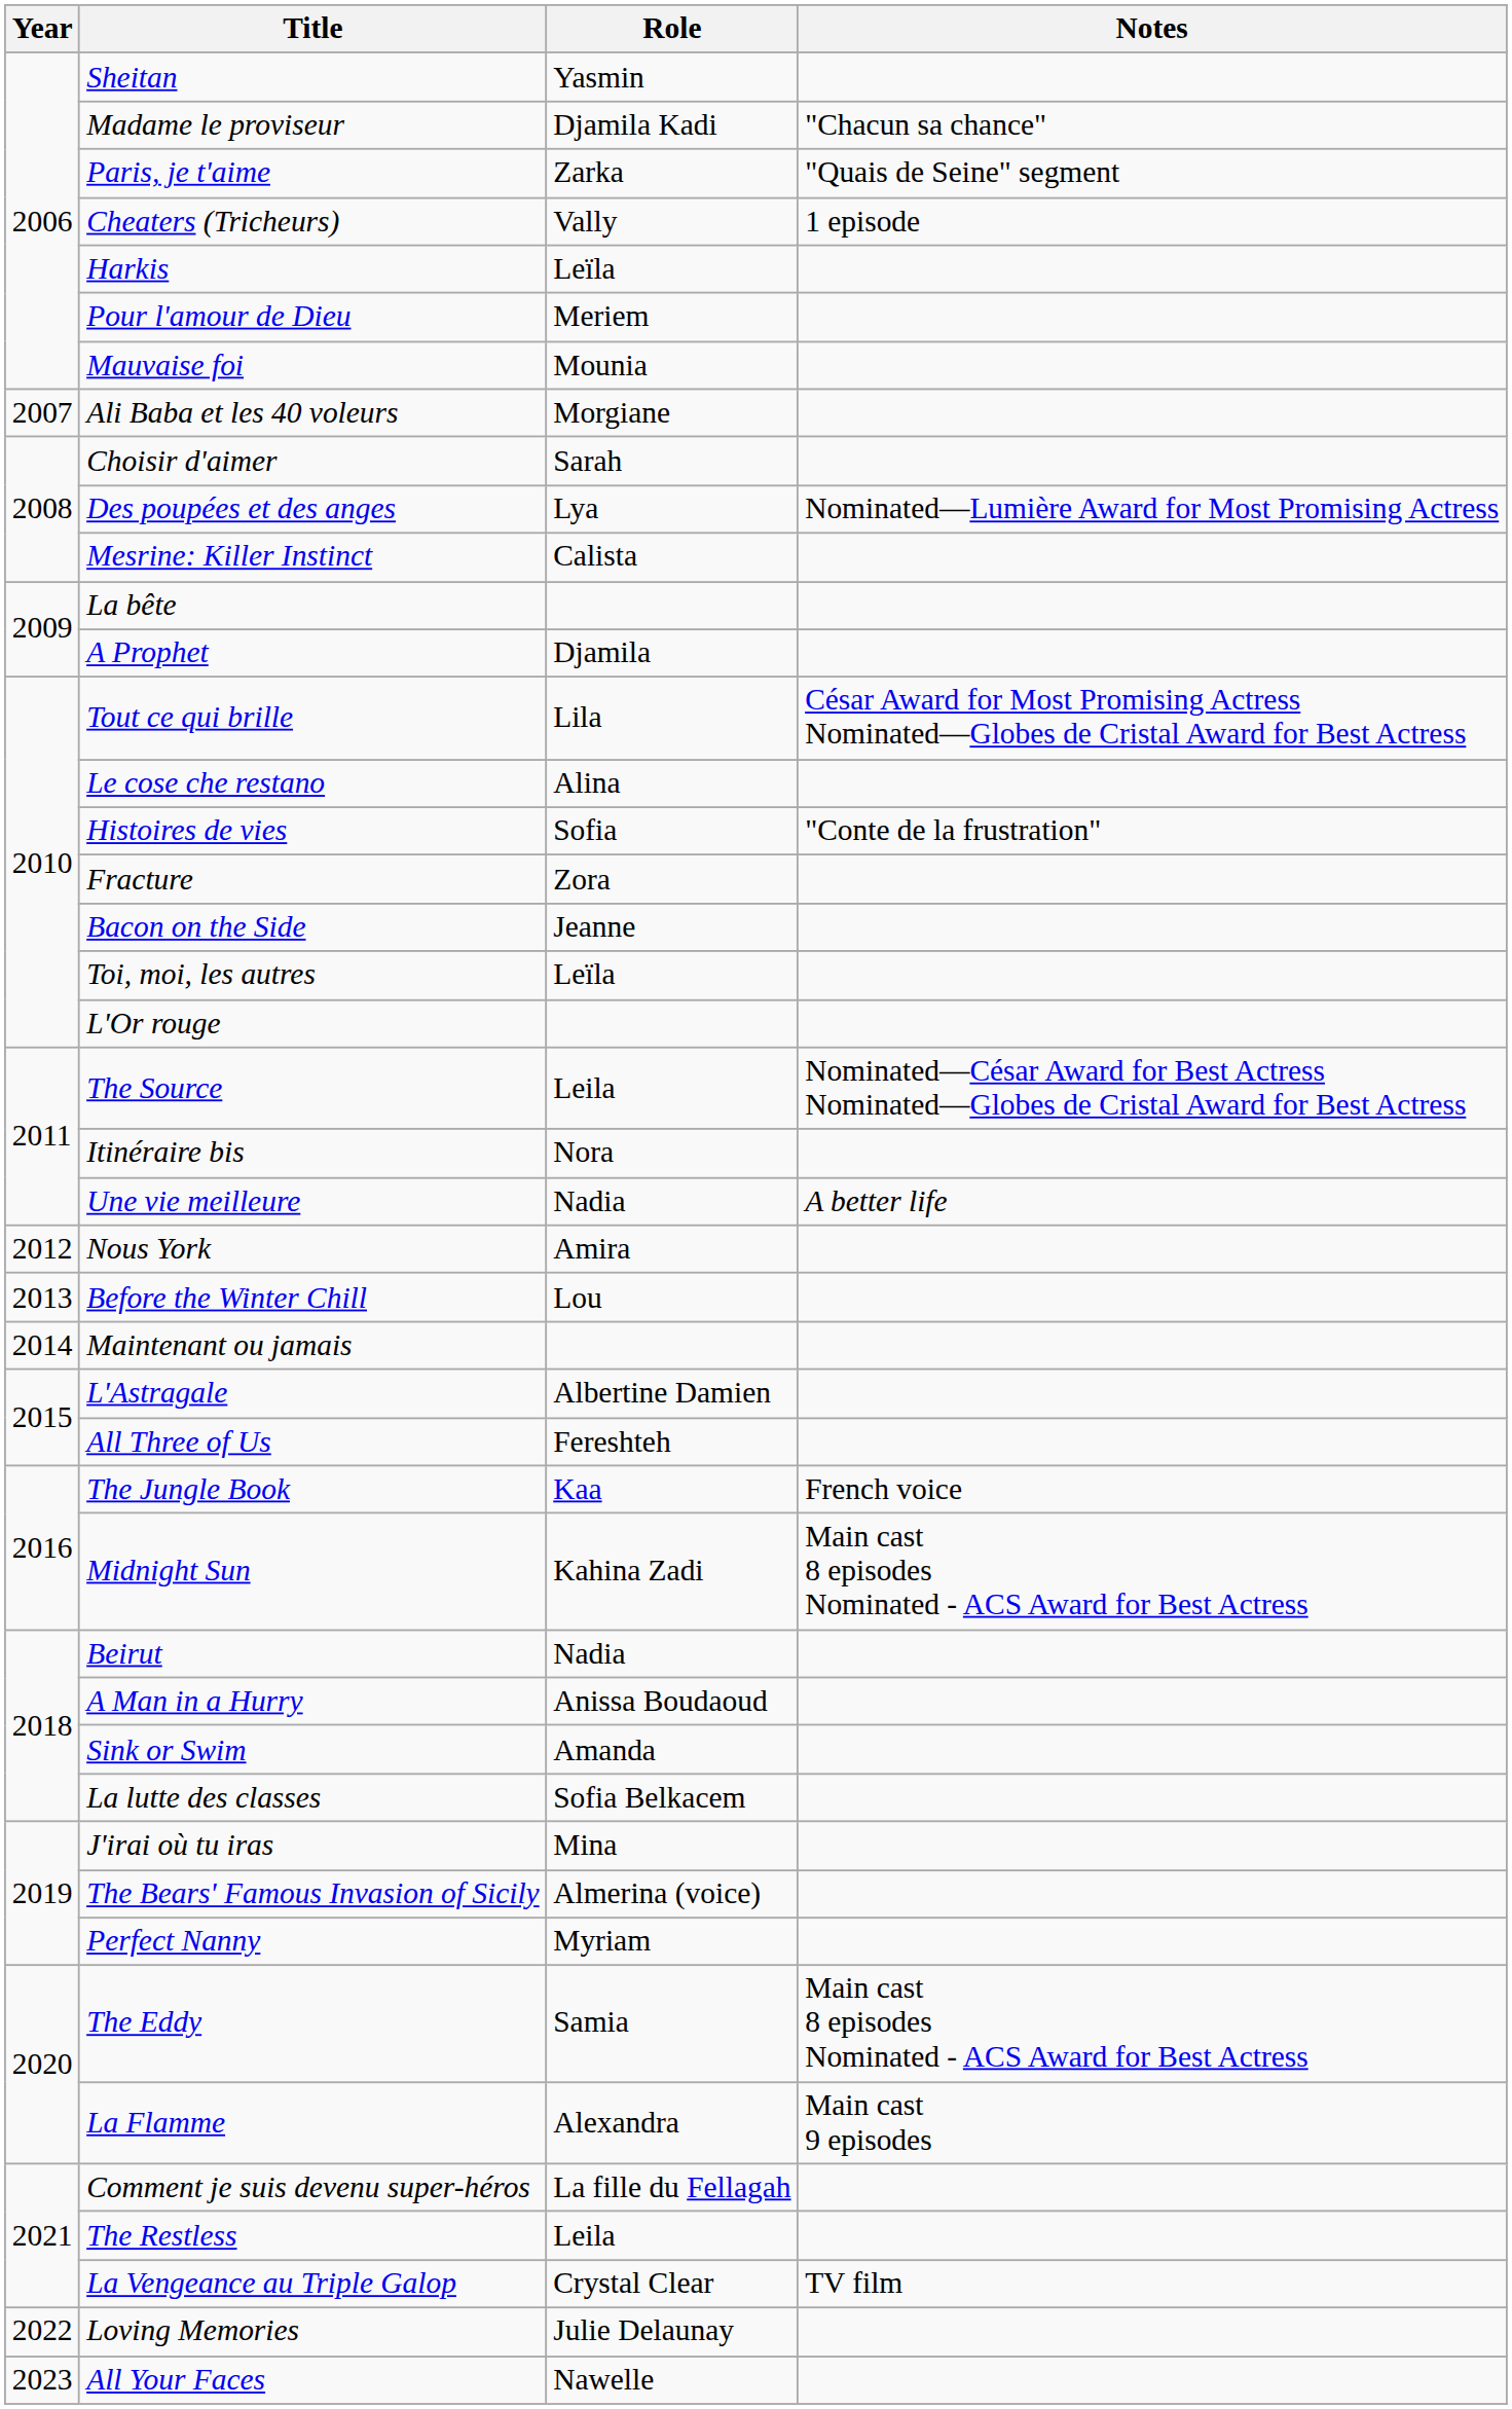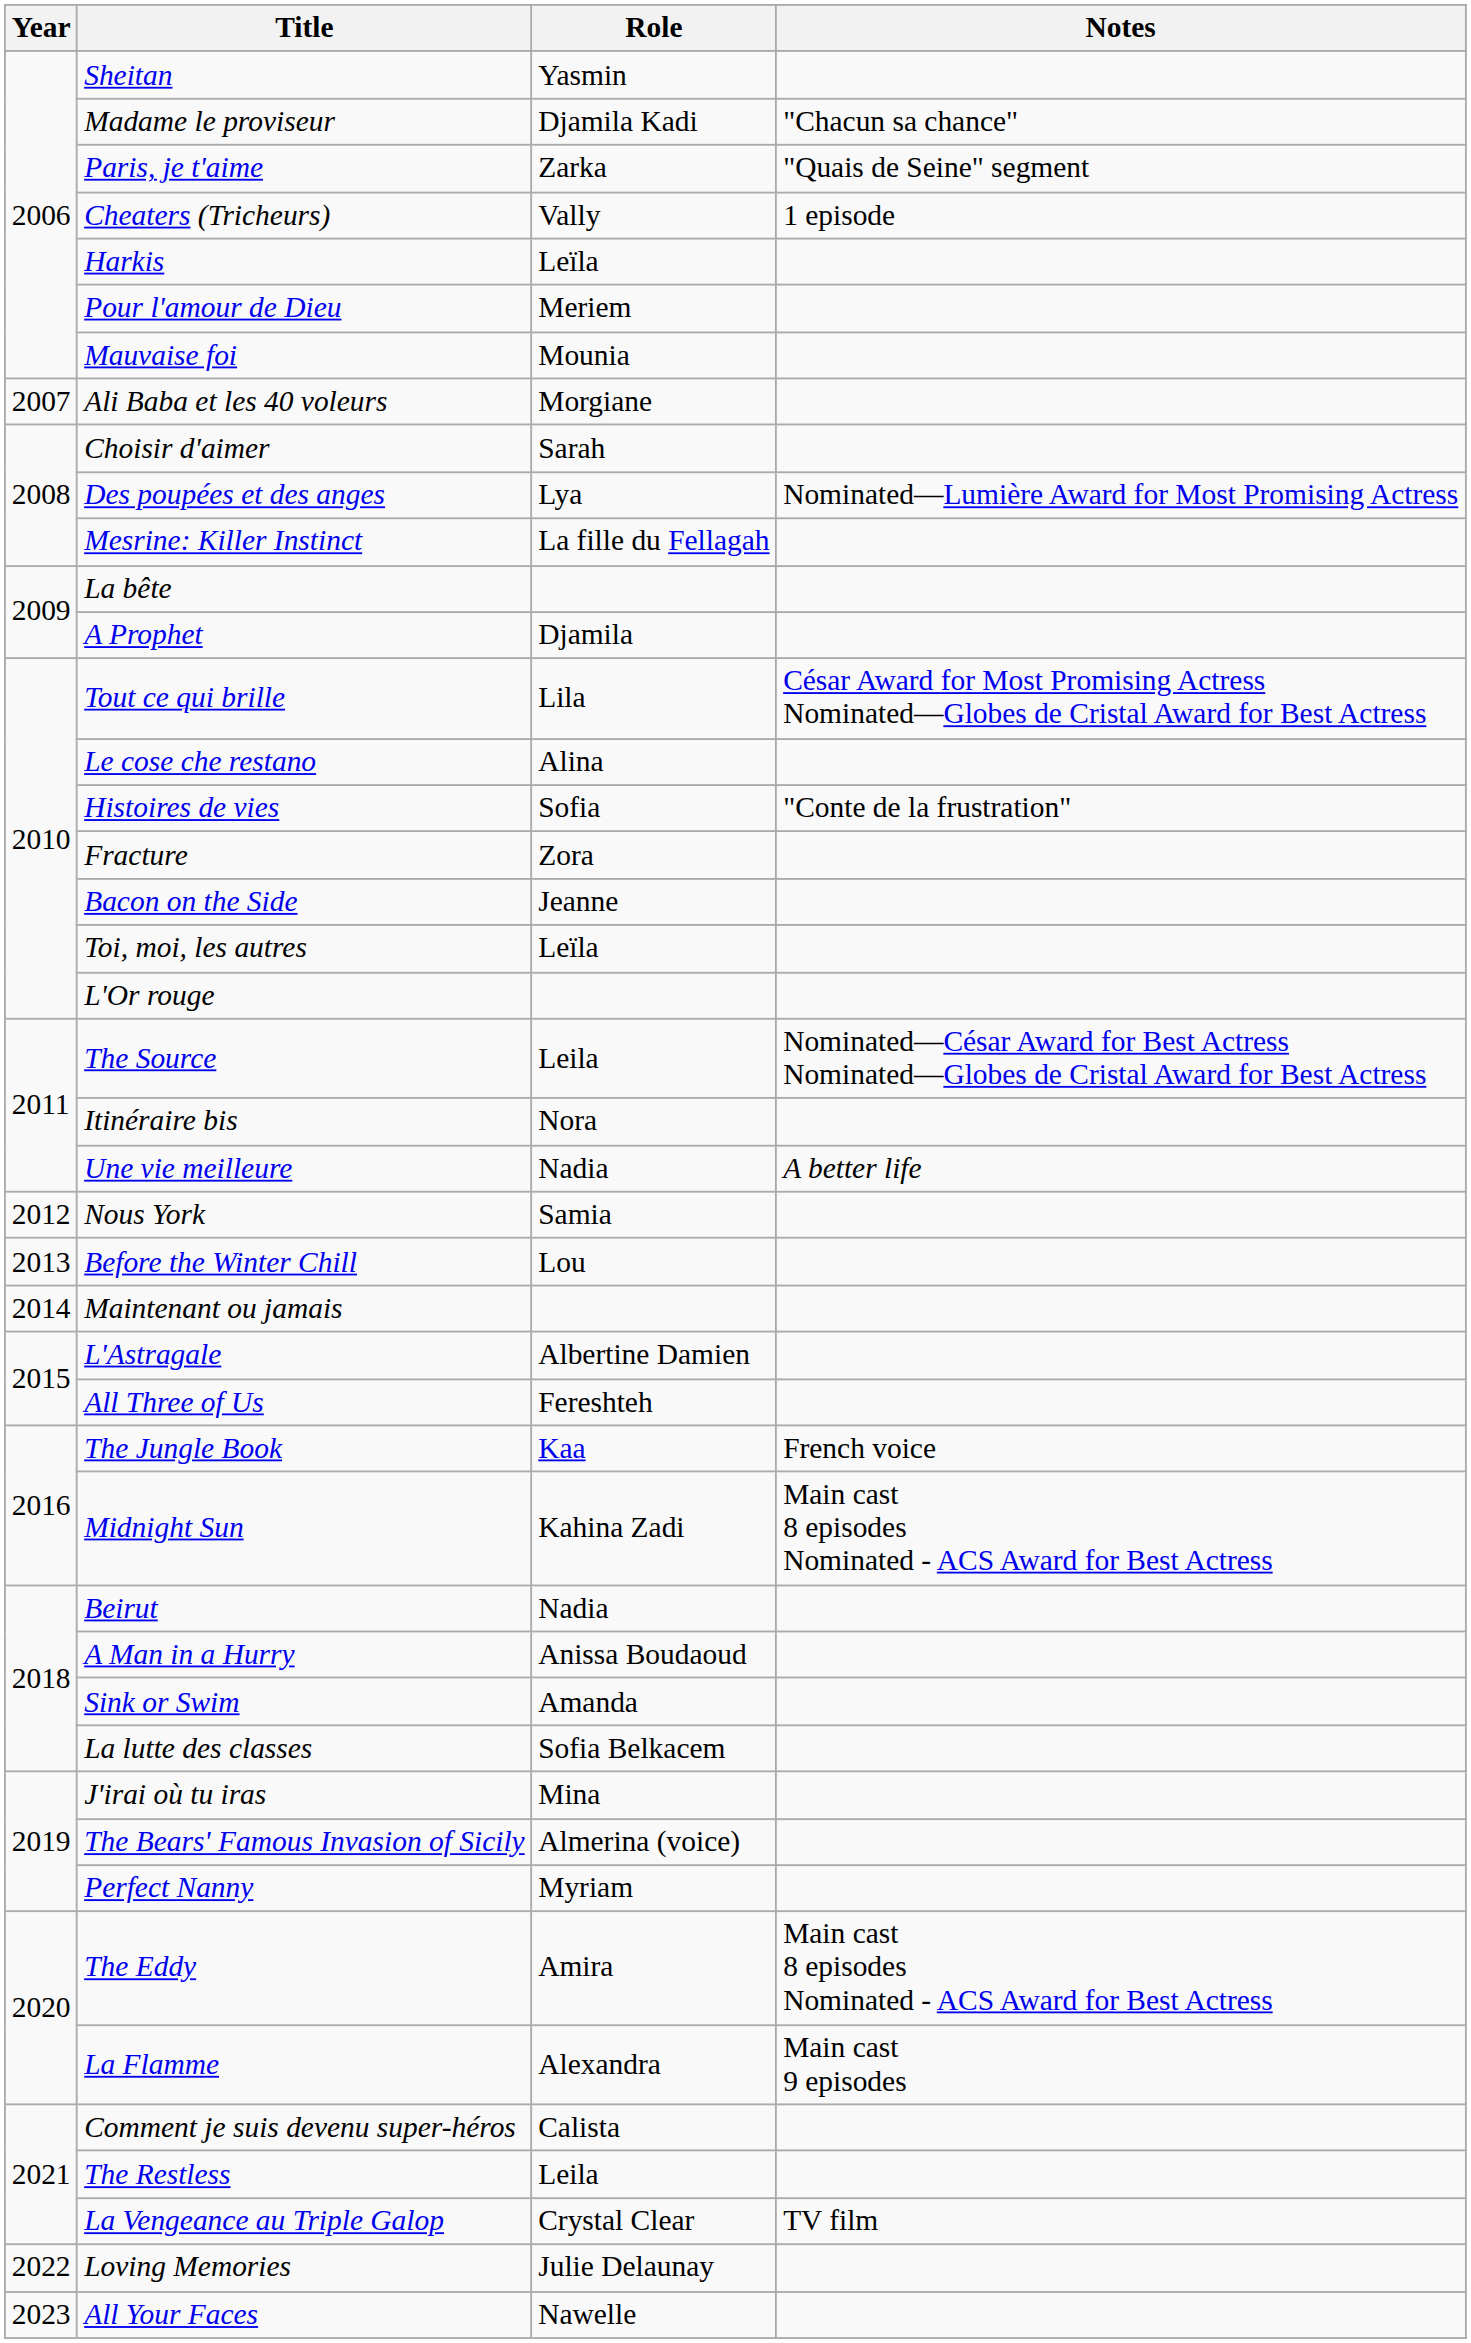Mesrine: Killer Instinct | Role: Calista -> La fille du Fellagah
Nous York | Role: Amira -> Samia
The Eddy | Role: Samia -> Amira
Comment je suis devenu super-héros | Role: La fille du Fellagah -> Calista
